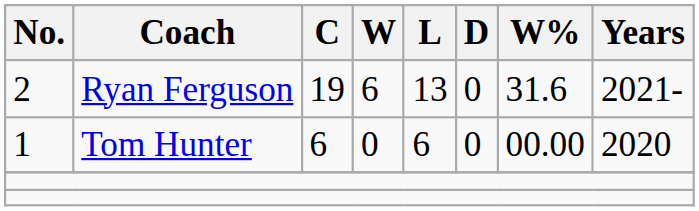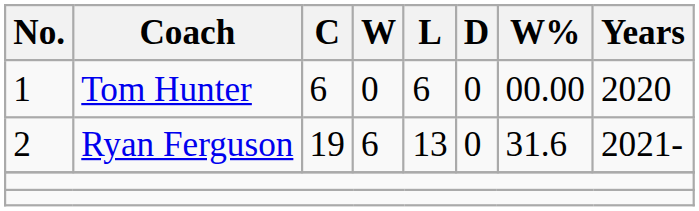rows swapped: 1 <-> 2
